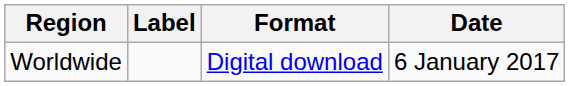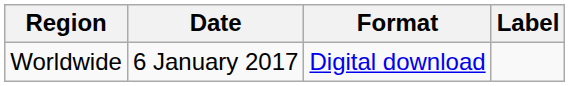columns swapped: Date <-> Label
